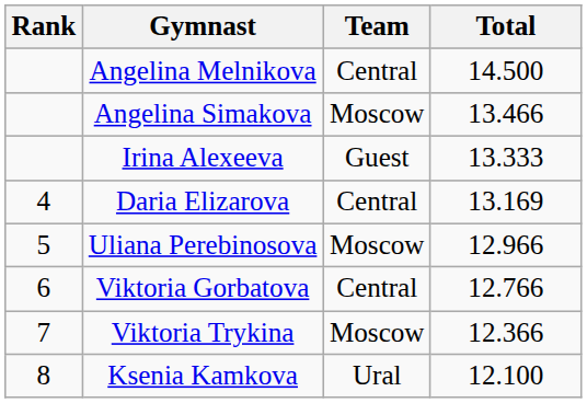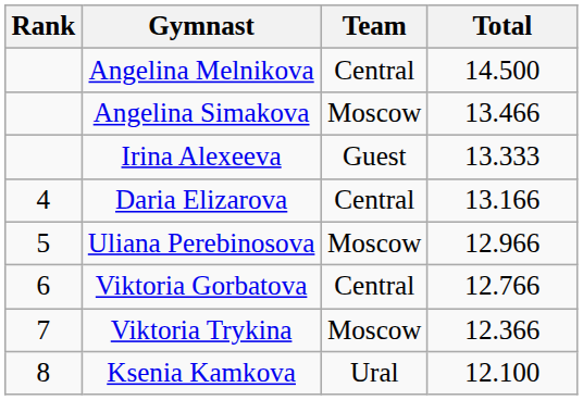Daria Elizarova | Total: 13.169 -> 13.166
